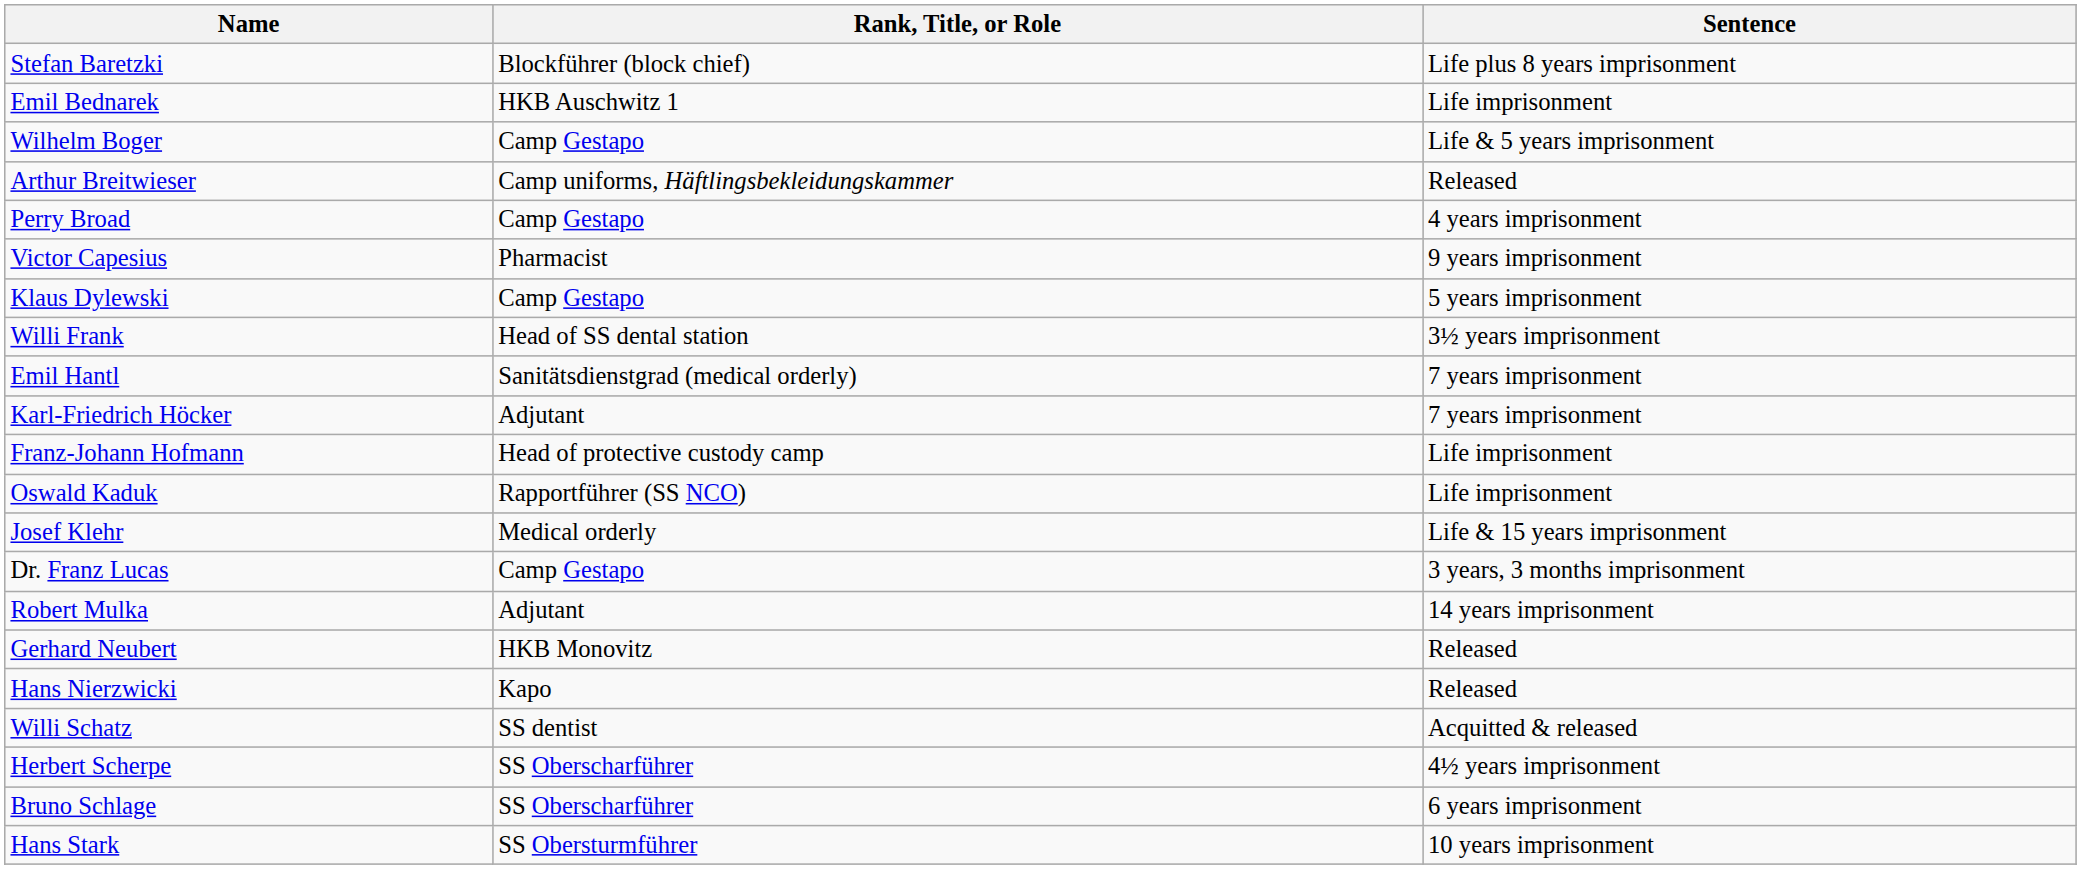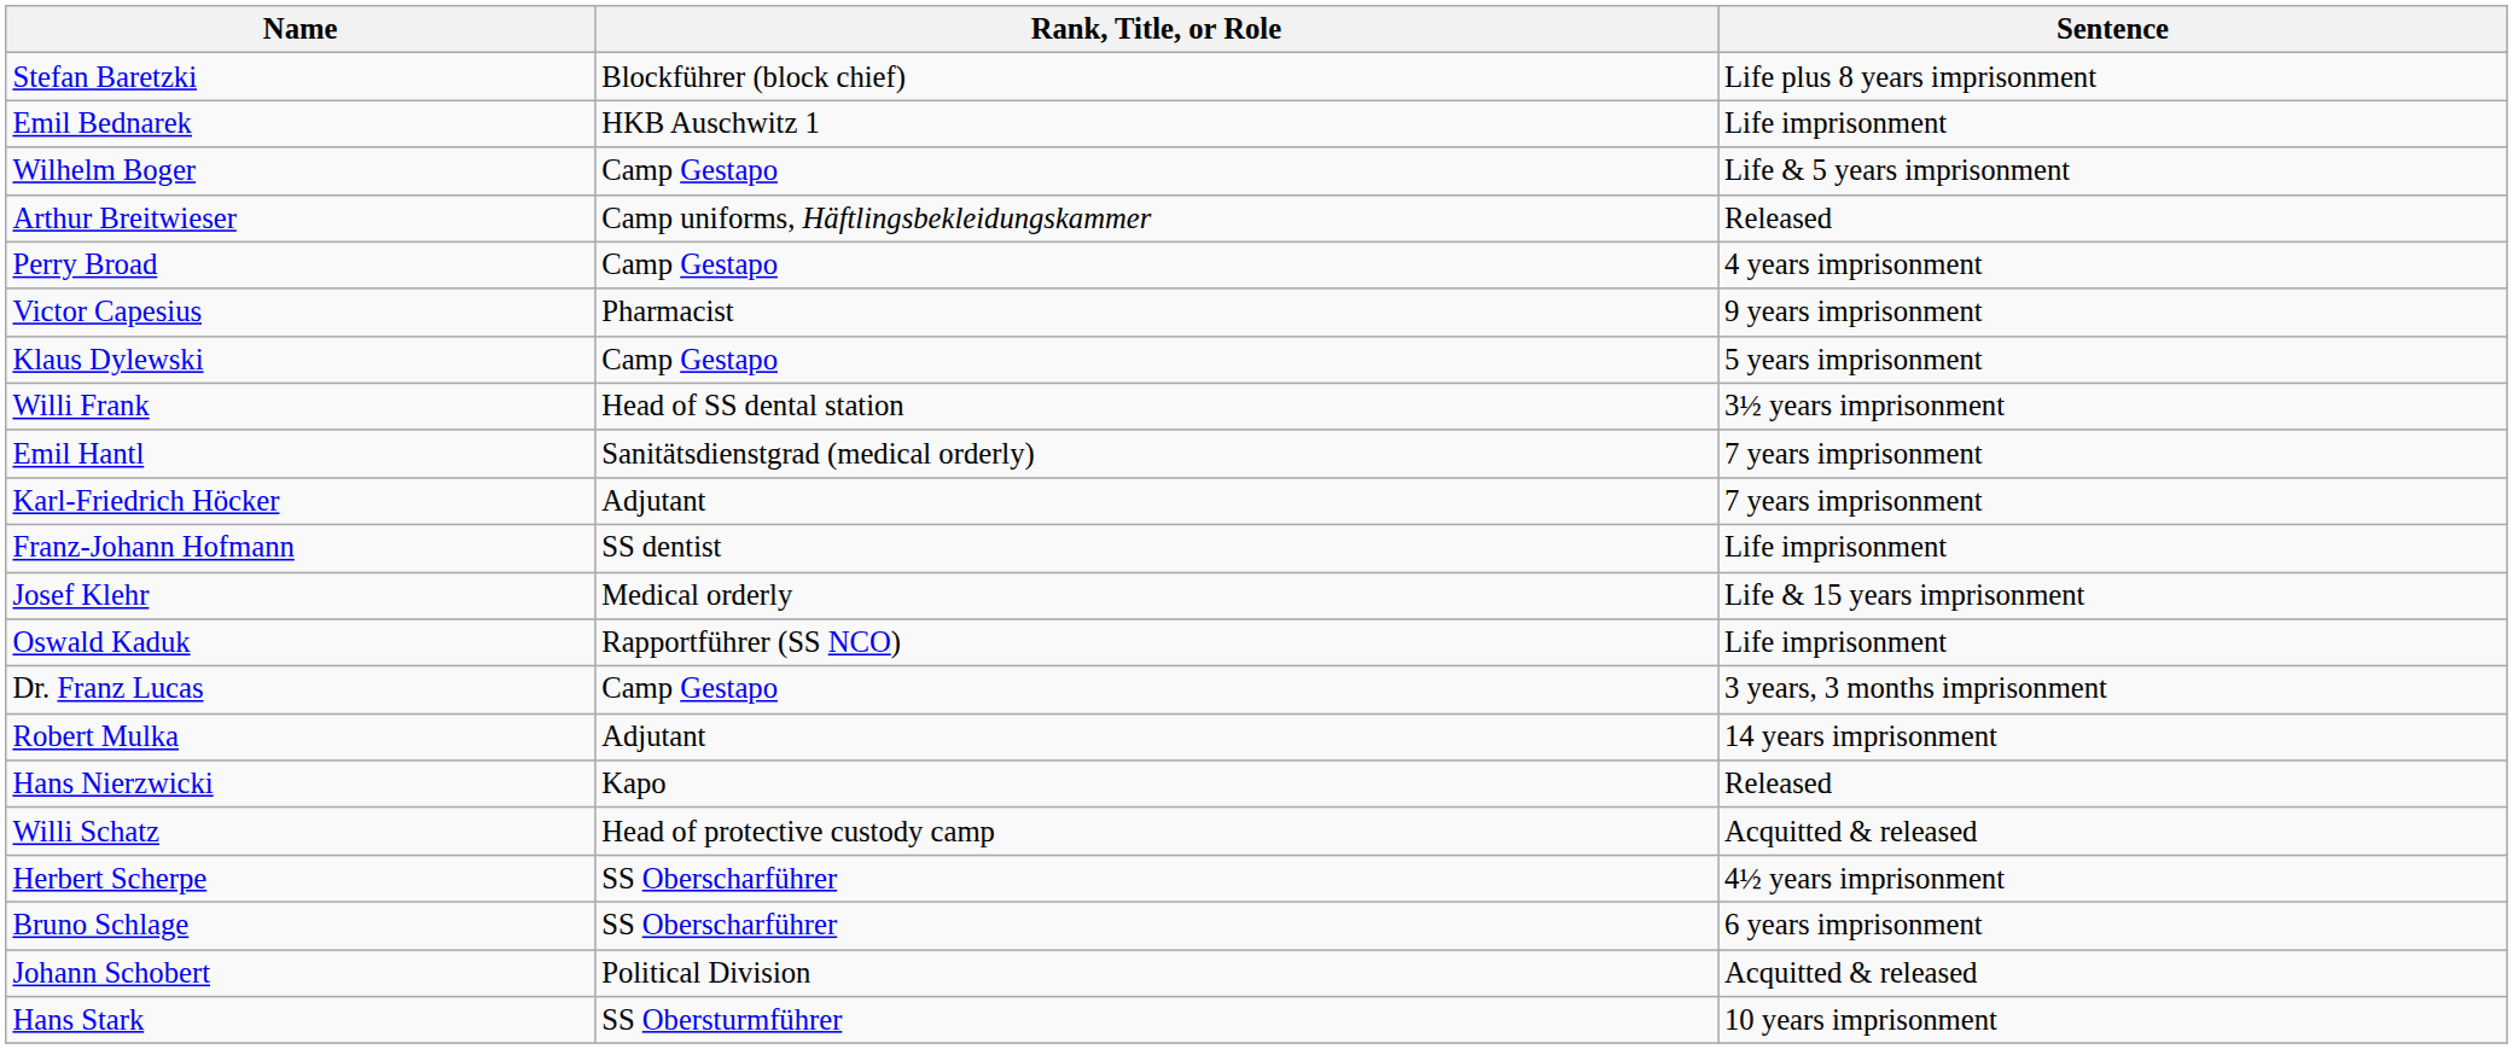Franz-Johann Hofmann | Rank, Title, or Role: Head of protective custody camp -> SS dentist
rows swapped: Oswald Kaduk <-> Josef Klehr
- row: Gerhard Neubert | HKB Monovitz | Released
Willi Schatz | Rank, Title, or Role: SS dentist -> Head of protective custody camp
+ row: Johann Schobert | Political Division | Acquitted & released
